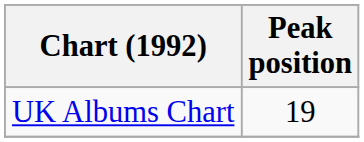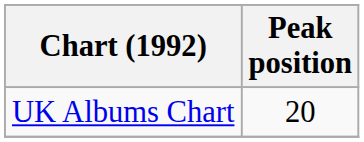UK Albums Chart | Peak position: 19 -> 20
